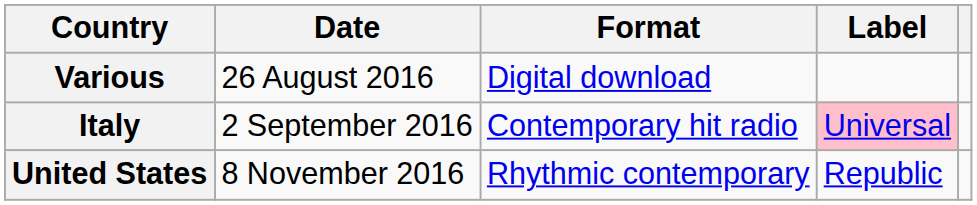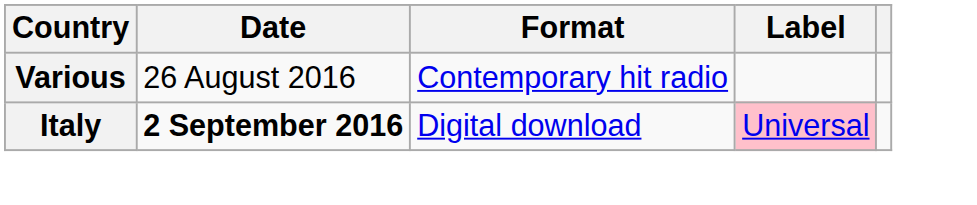Various | Format: Digital download -> Contemporary hit radio
Italy | Date: normal -> bold
Italy | Format: Contemporary hit radio -> Digital download
- row: United States | 8 November 2016 | Rhythmic contemporary | Republic
